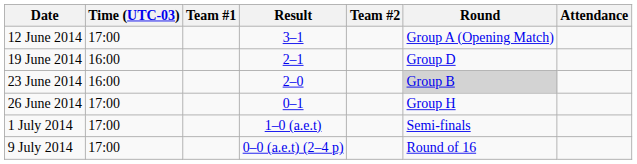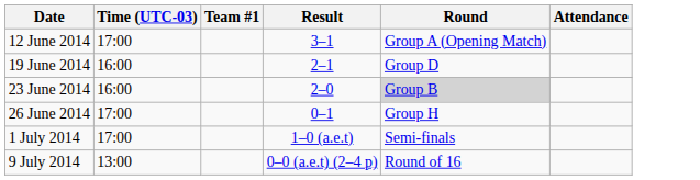- column: Team #2
9 July 2014 | Time (UTC-03): 17:00 -> 13:00
